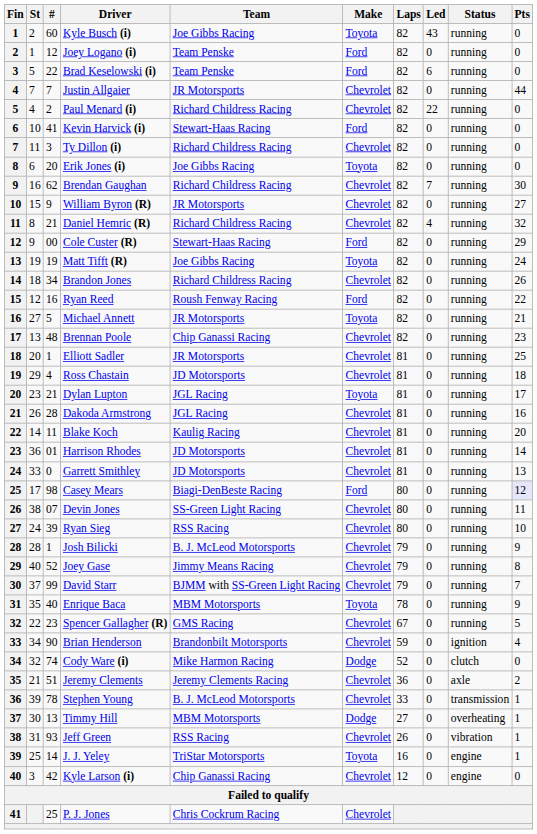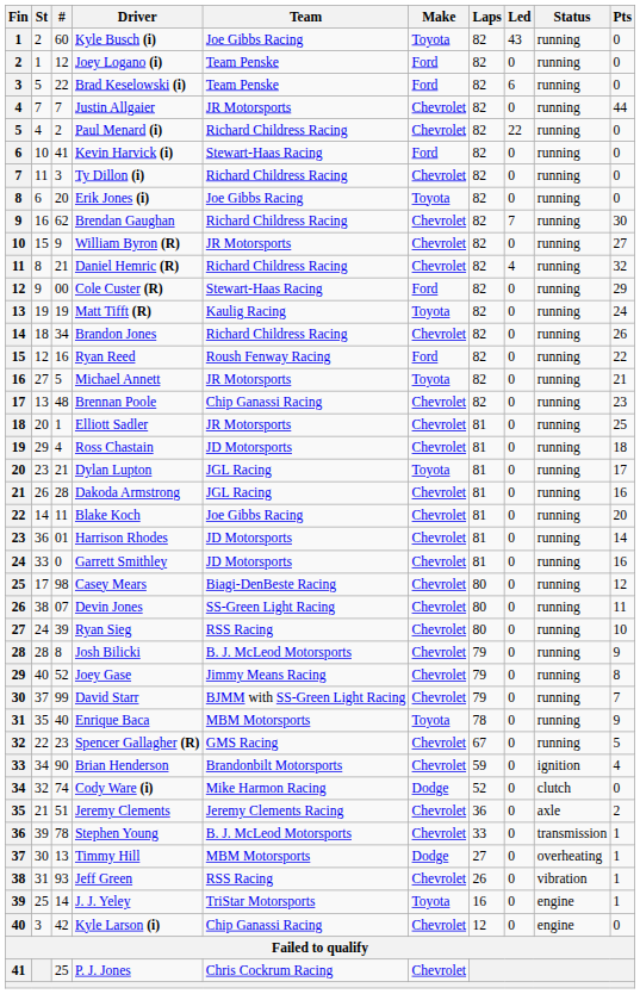Matt Tifft (R) | Team: Joe Gibbs Racing -> Kaulig Racing
Blake Koch | Team: Kaulig Racing -> Joe Gibbs Racing
Garrett Smithley | Pts: 13 -> 16
Casey Mears | Make: Ford -> Chevrolet
Casey Mears | Pts: lavender background -> no background
Josh Bilicki | #: 1 -> 8
